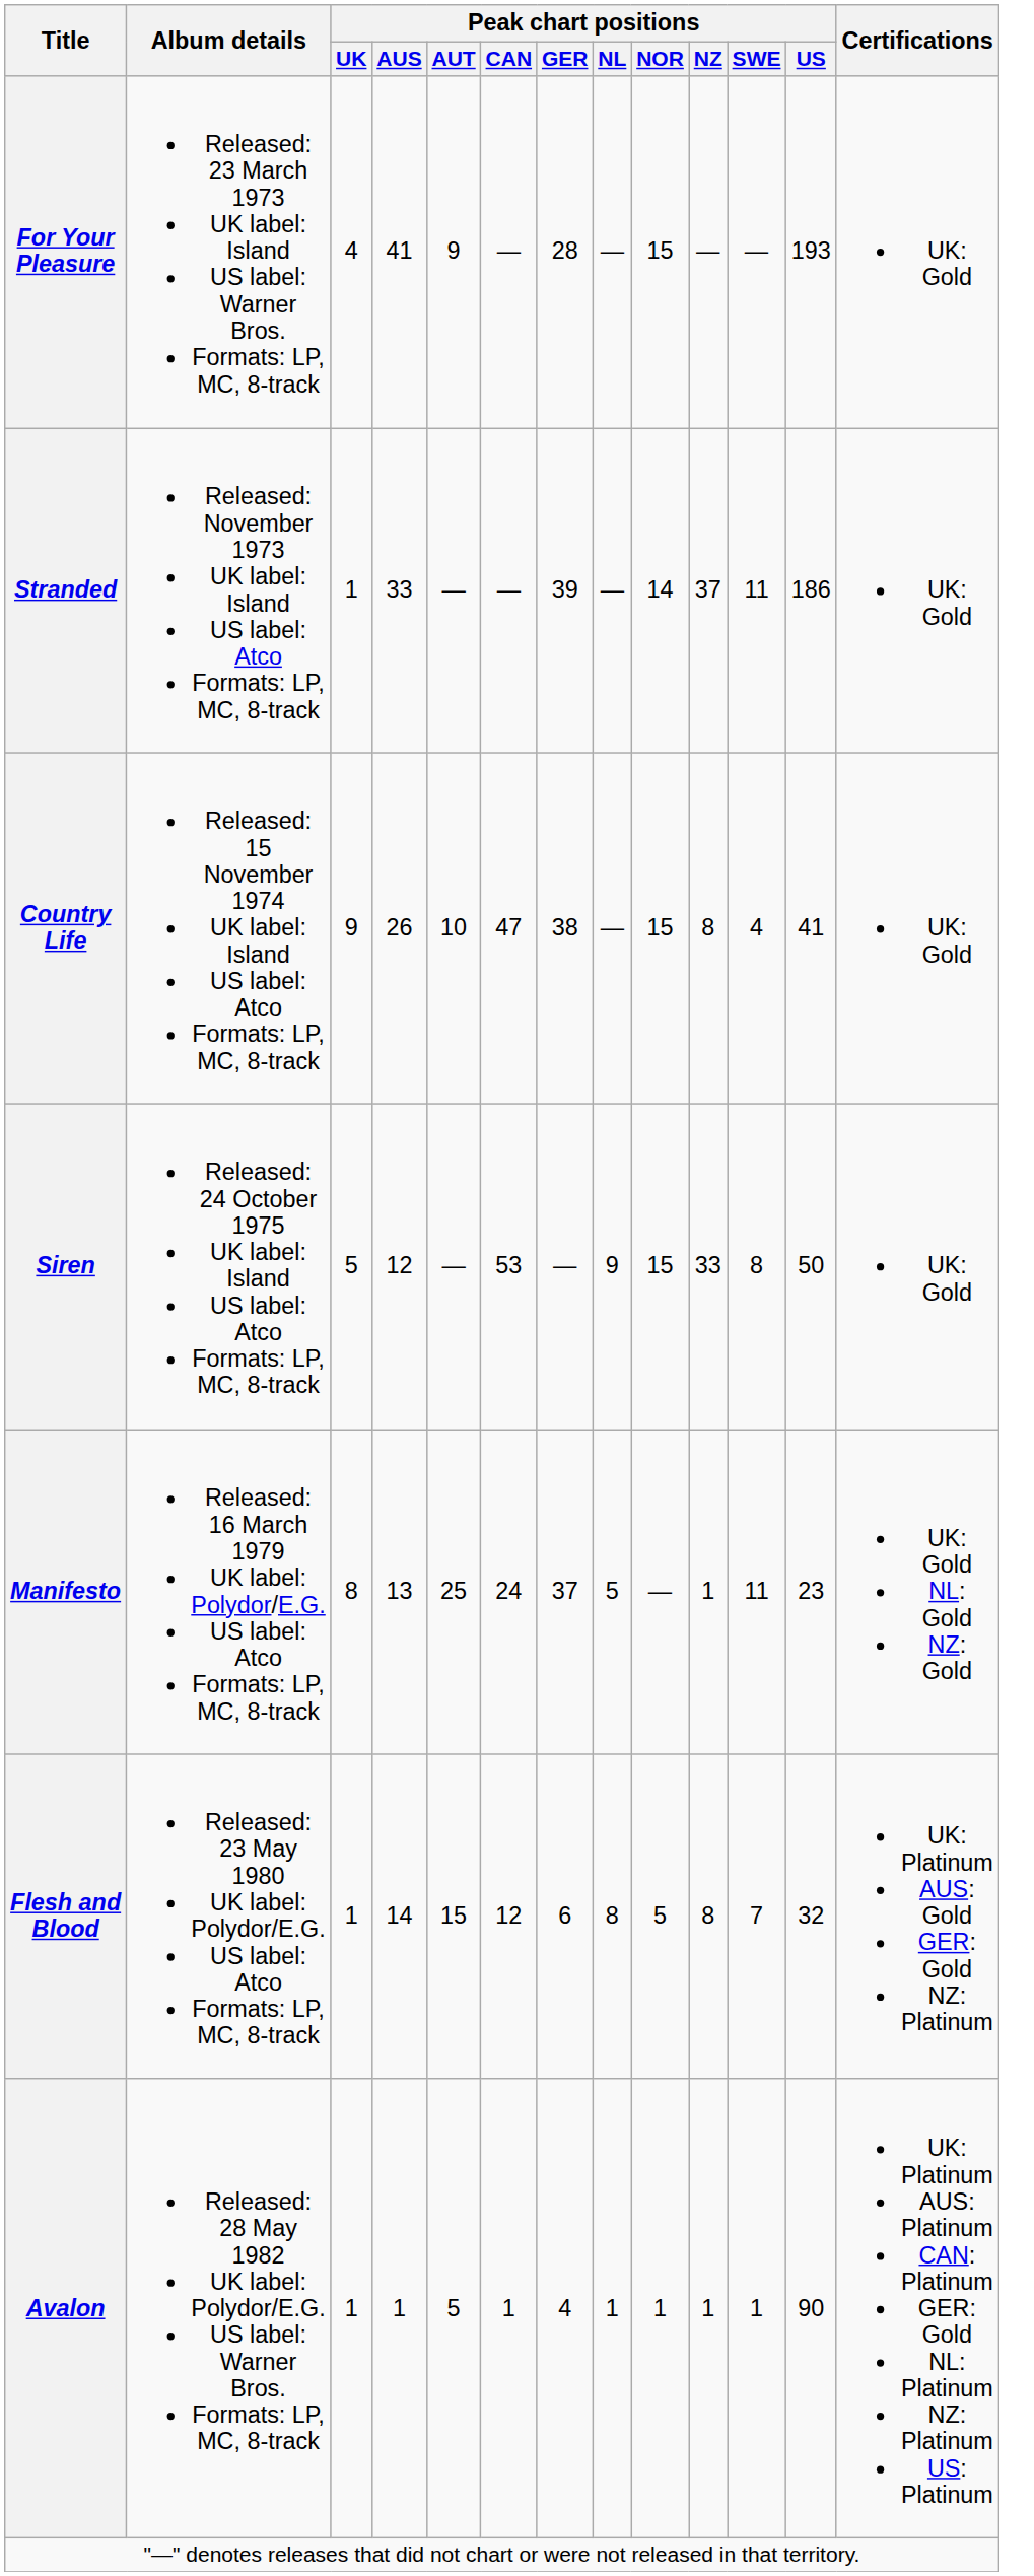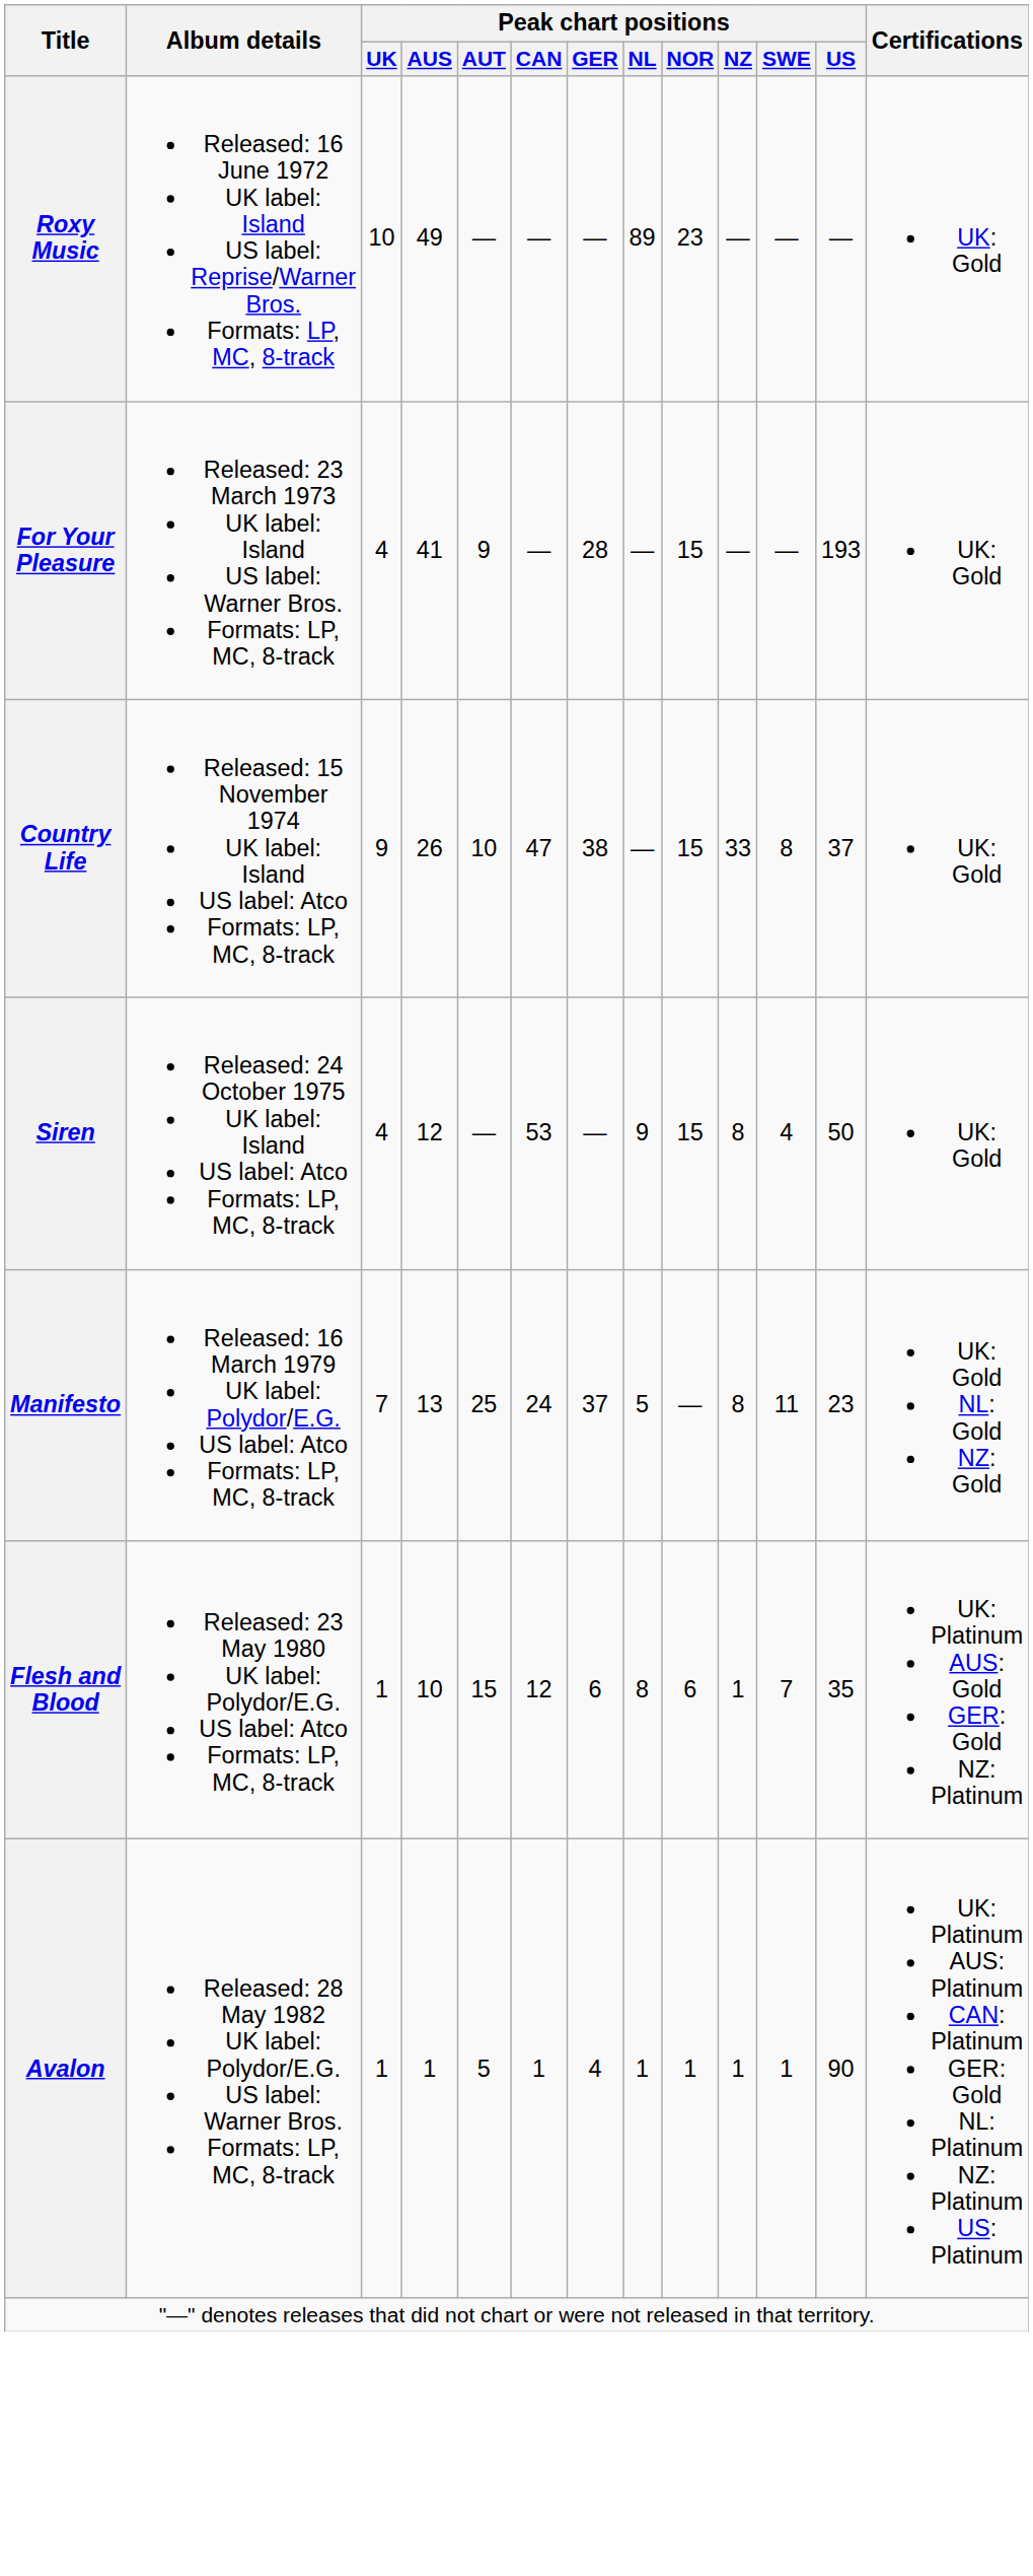+ row: Roxy Music | Released: 16 June 1972 UK label: Island US label: Reprise/Warner Bros. Formats: LP, MC, 8-track | 10 | 49 | — | — | — | 89 | 23 | — | — | — | UK: Gold
- row: Stranded | Released: November 1973 UK label: Island US label: Atco Formats: LP, MC, 8-track | 1 | 33 | — | — | 39 | — | 14 | 37 | 11 | 186 | UK: Gold
Country Life | Peak chart positions / NZ: 8 -> 33
Country Life | Peak chart positions / SWE: 4 -> 8
Country Life | Peak chart positions / US: 41 -> 37
Siren | Peak chart positions / UK: 5 -> 4
Siren | Peak chart positions / NZ: 33 -> 8
Siren | Peak chart positions / SWE: 8 -> 4
Manifesto | Peak chart positions / UK: 8 -> 7
Manifesto | Peak chart positions / NZ: 1 -> 8
Flesh and Blood | Peak chart positions / AUS: 14 -> 10
Flesh and Blood | Peak chart positions / NOR: 5 -> 6
Flesh and Blood | Peak chart positions / NZ: 8 -> 1
Flesh and Blood | Peak chart positions / US: 32 -> 35
